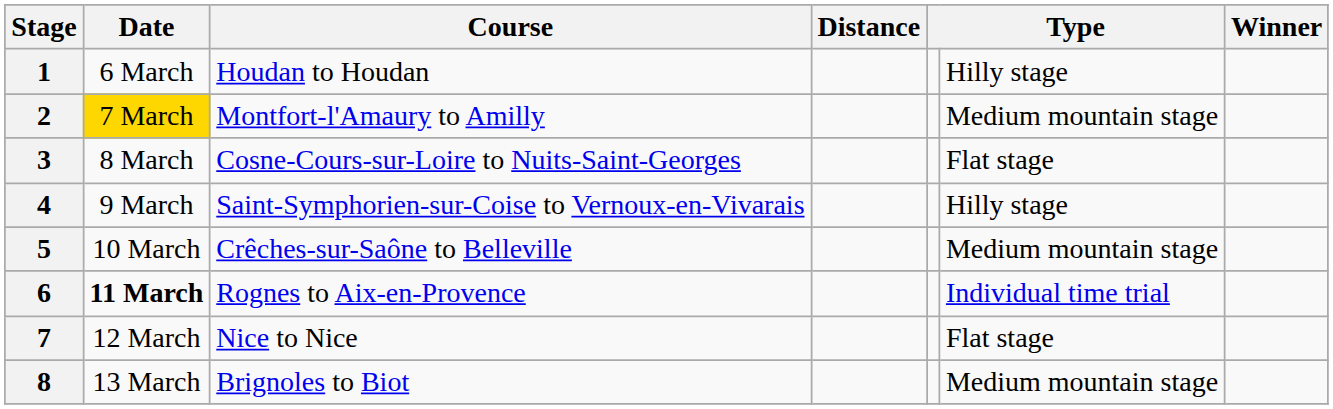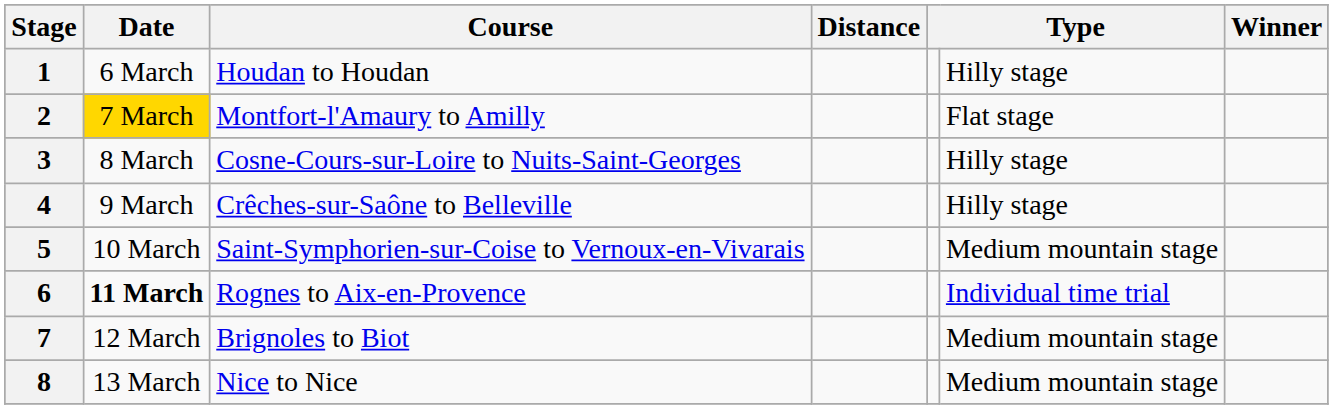2 | column 6: Medium mountain stage -> Flat stage
3 | column 6: Flat stage -> Hilly stage
4 | Course: Saint-Symphorien-sur-Coise to Vernoux-en-Vivarais -> Crêches-sur-Saône to Belleville
5 | Course: Crêches-sur-Saône to Belleville -> Saint-Symphorien-sur-Coise to Vernoux-en-Vivarais
7 | Course: Nice to Nice -> Brignoles to Biot
7 | column 6: Flat stage -> Medium mountain stage
8 | Course: Brignoles to Biot -> Nice to Nice
